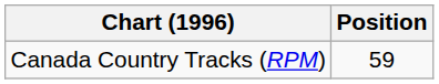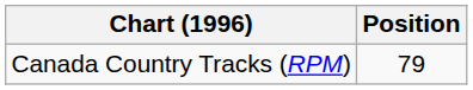Canada Country Tracks (RPM) | Position: 59 -> 79
